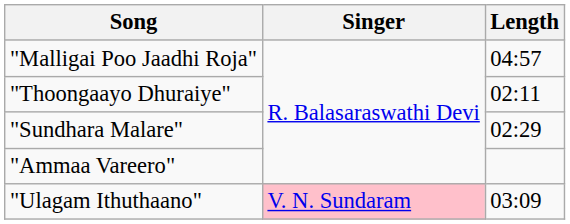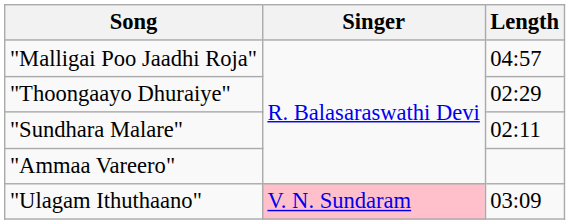"Thoongaayo Dhuraiye" | Length: 02:11 -> 02:29
"Sundhara Malare" | Length: 02:29 -> 02:11
